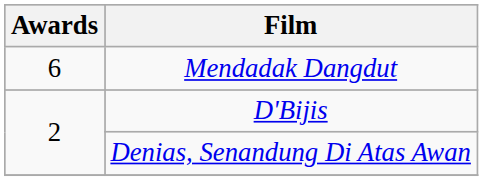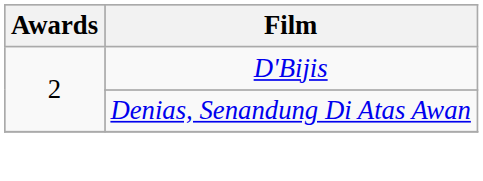- row: 6 | Mendadak Dangdut
